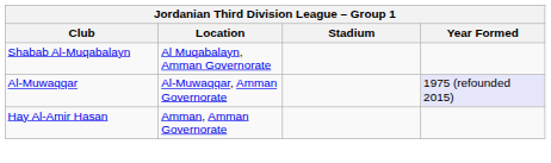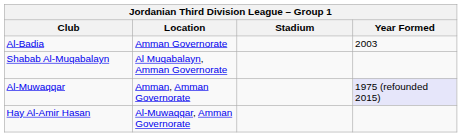+ row: Al-Badia | Amman Governorate | 2003
Al-Muwaqqar | Location: Al-Muwaqqar, Amman Governorate -> Amman, Amman Governorate
Hay Al-Amir Hasan | Location: Amman, Amman Governorate -> Al-Muwaqqar, Amman Governorate
